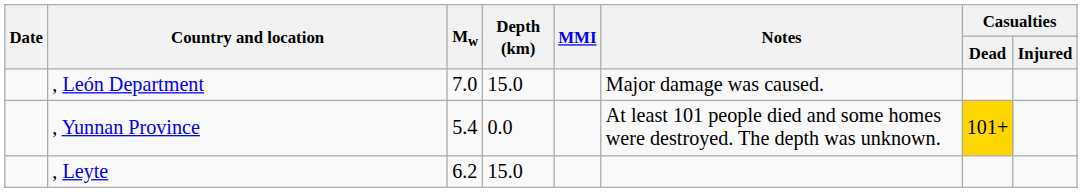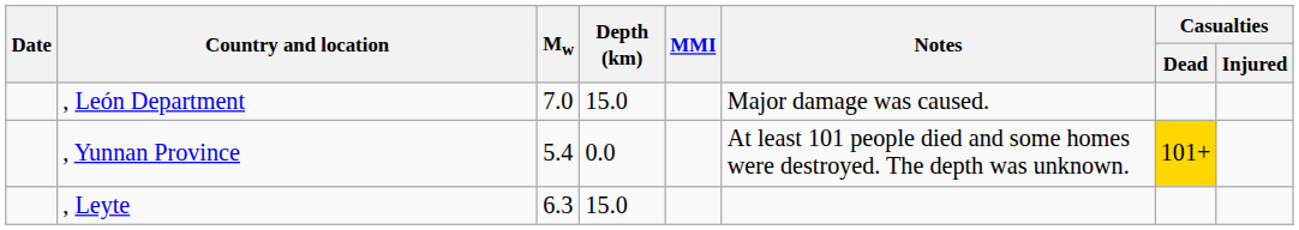, Leyte | Mw: 6.2 -> 6.3
